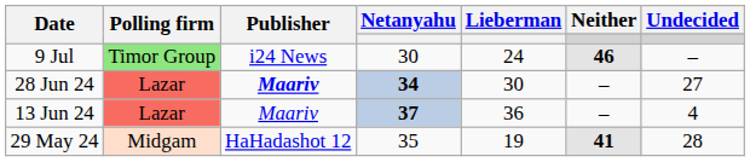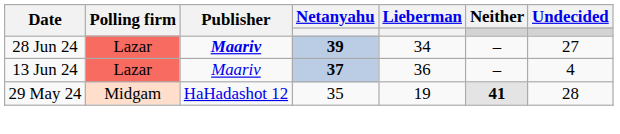- row: 9 Jul | Timor Group | i24 News | 30 | 24 | 46 | –
28 Jun 24 | Netanyahu: 34 -> 39
28 Jun 24 | Lieberman: 30 -> 34
